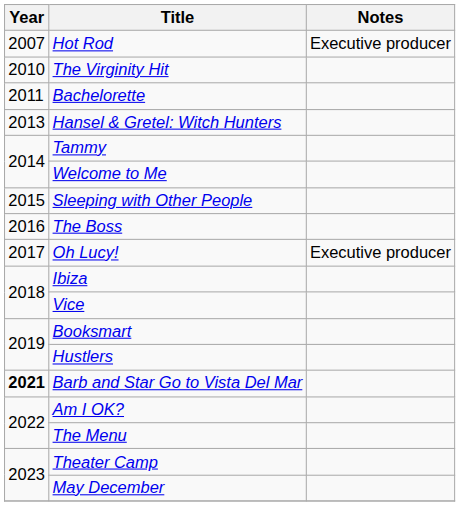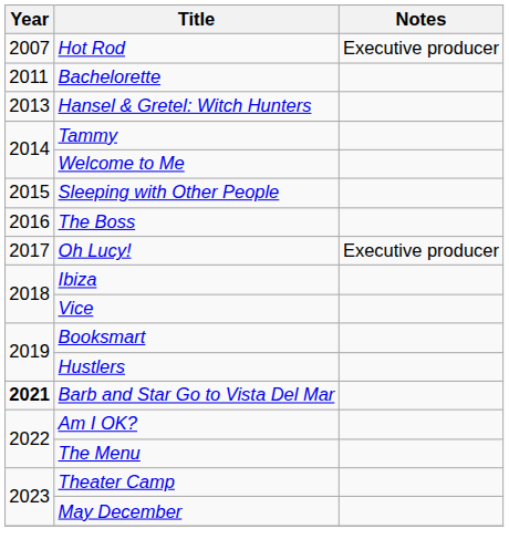- row: 2010 | The Virginity Hit
